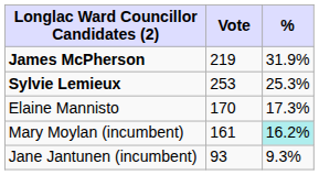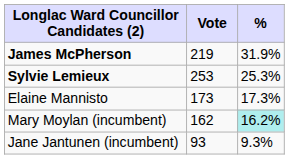Elaine Mannisto | Vote: 170 -> 173
Mary Moylan (incumbent) | Vote: 161 -> 162
